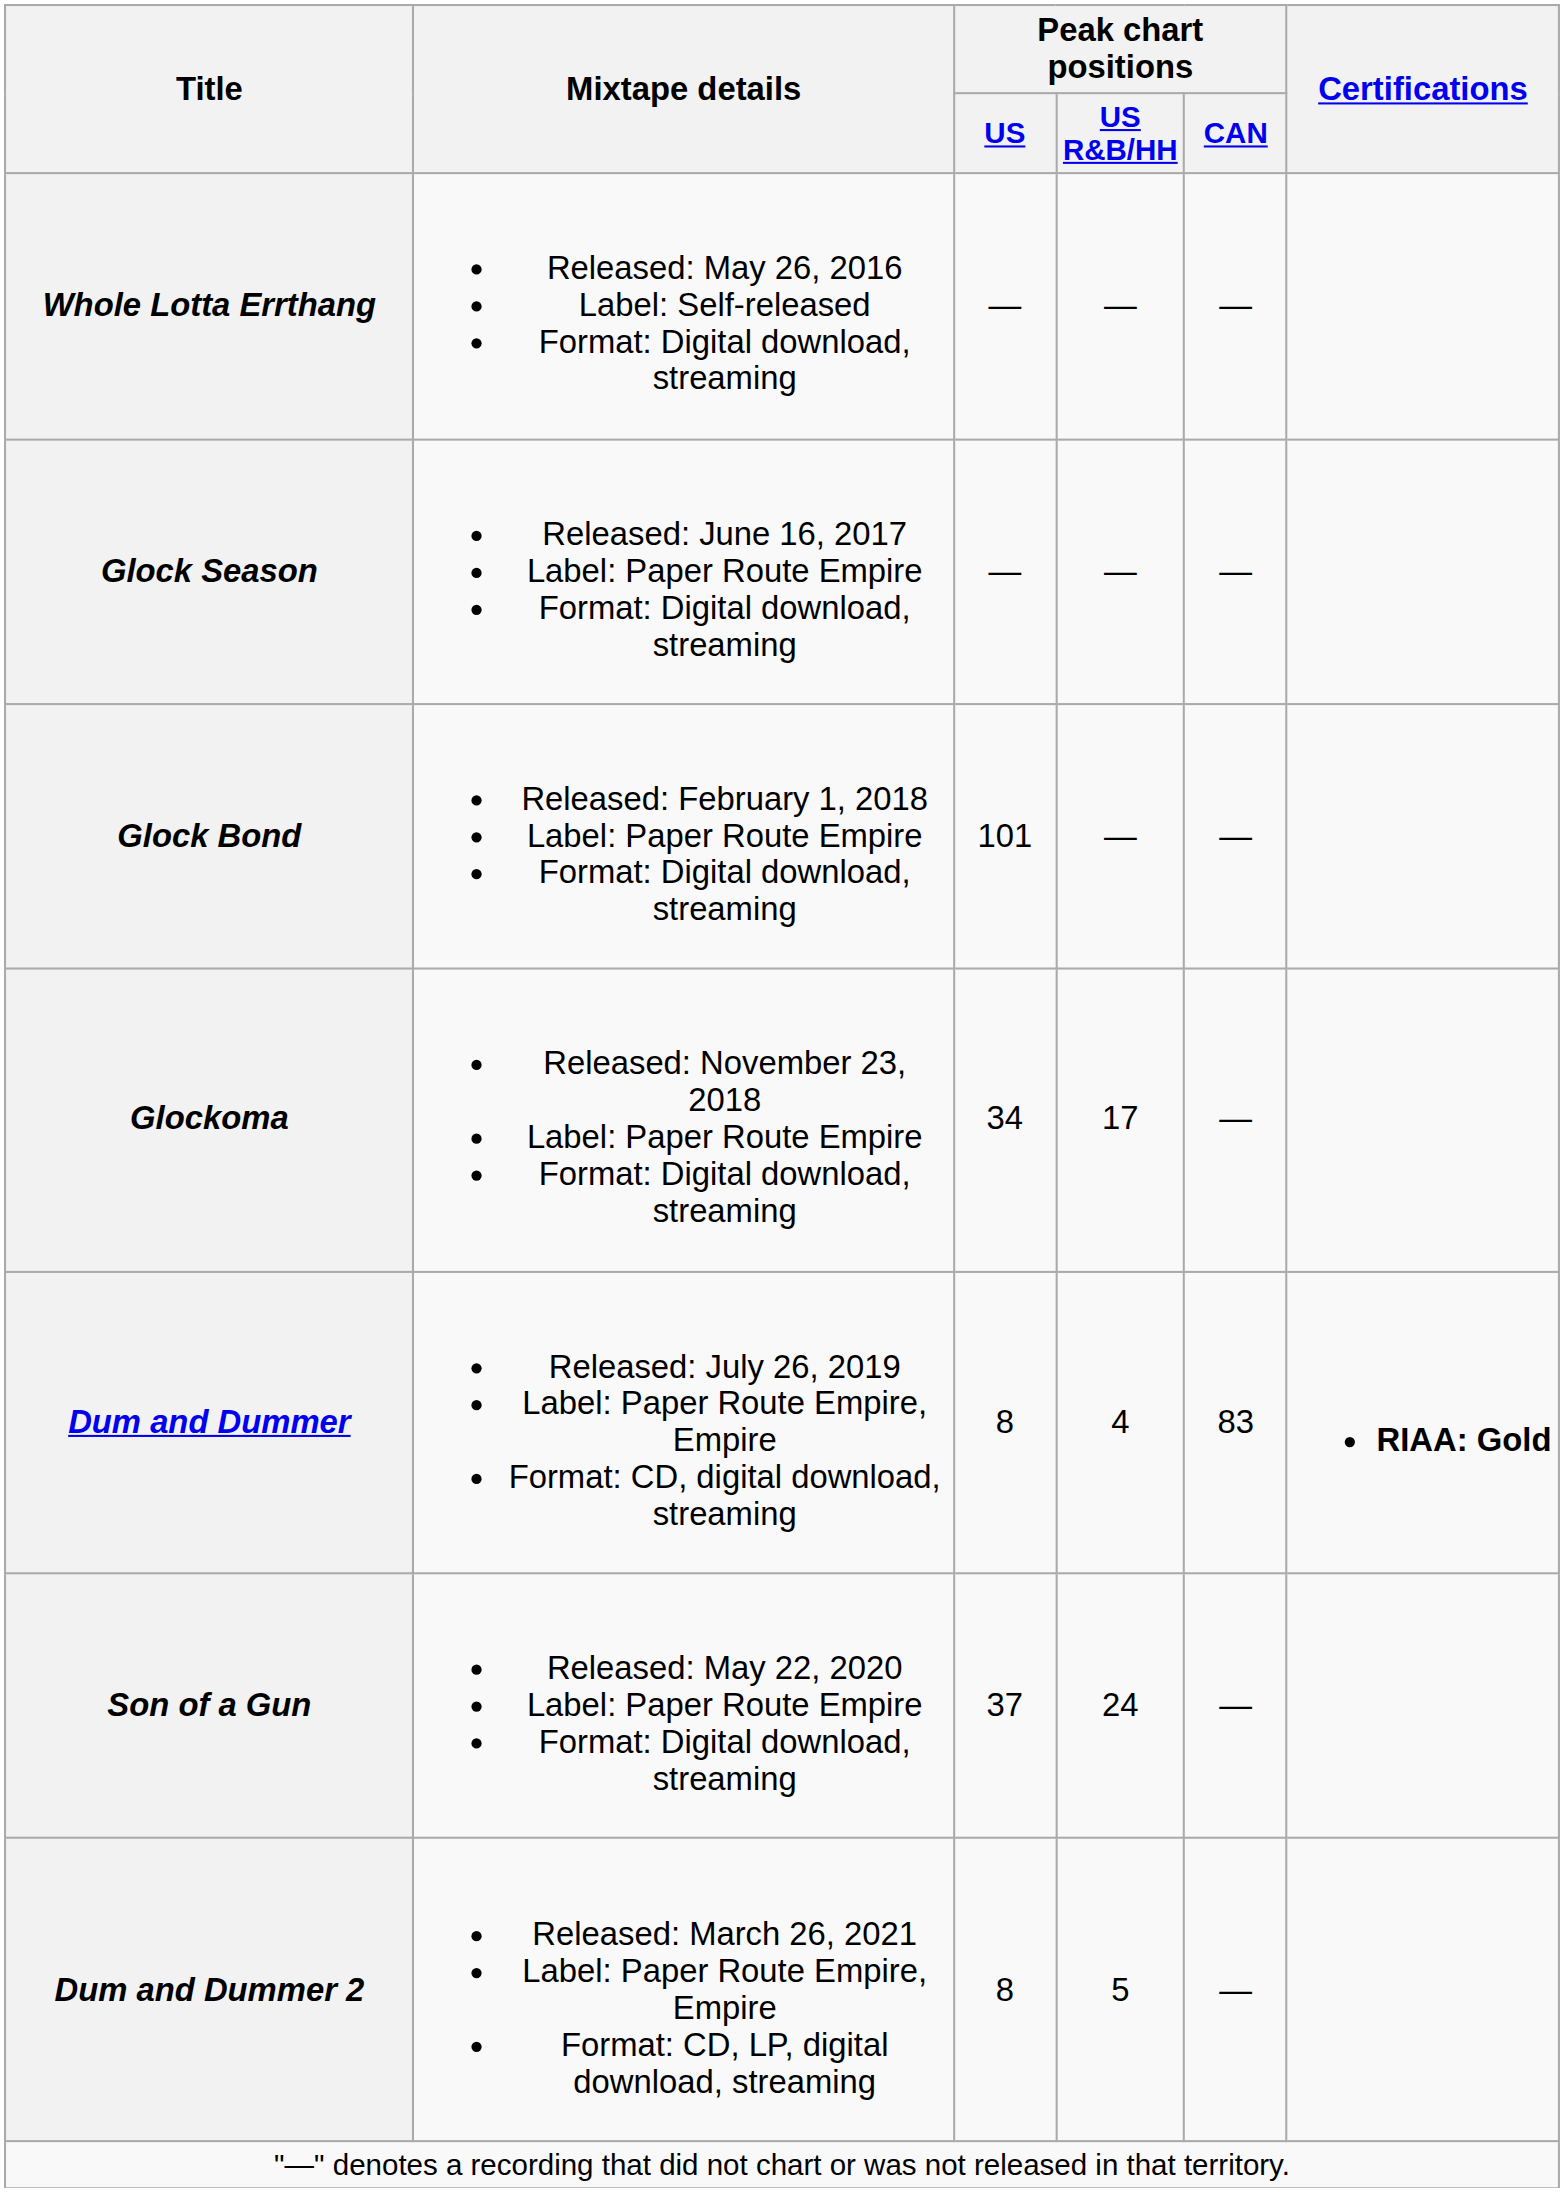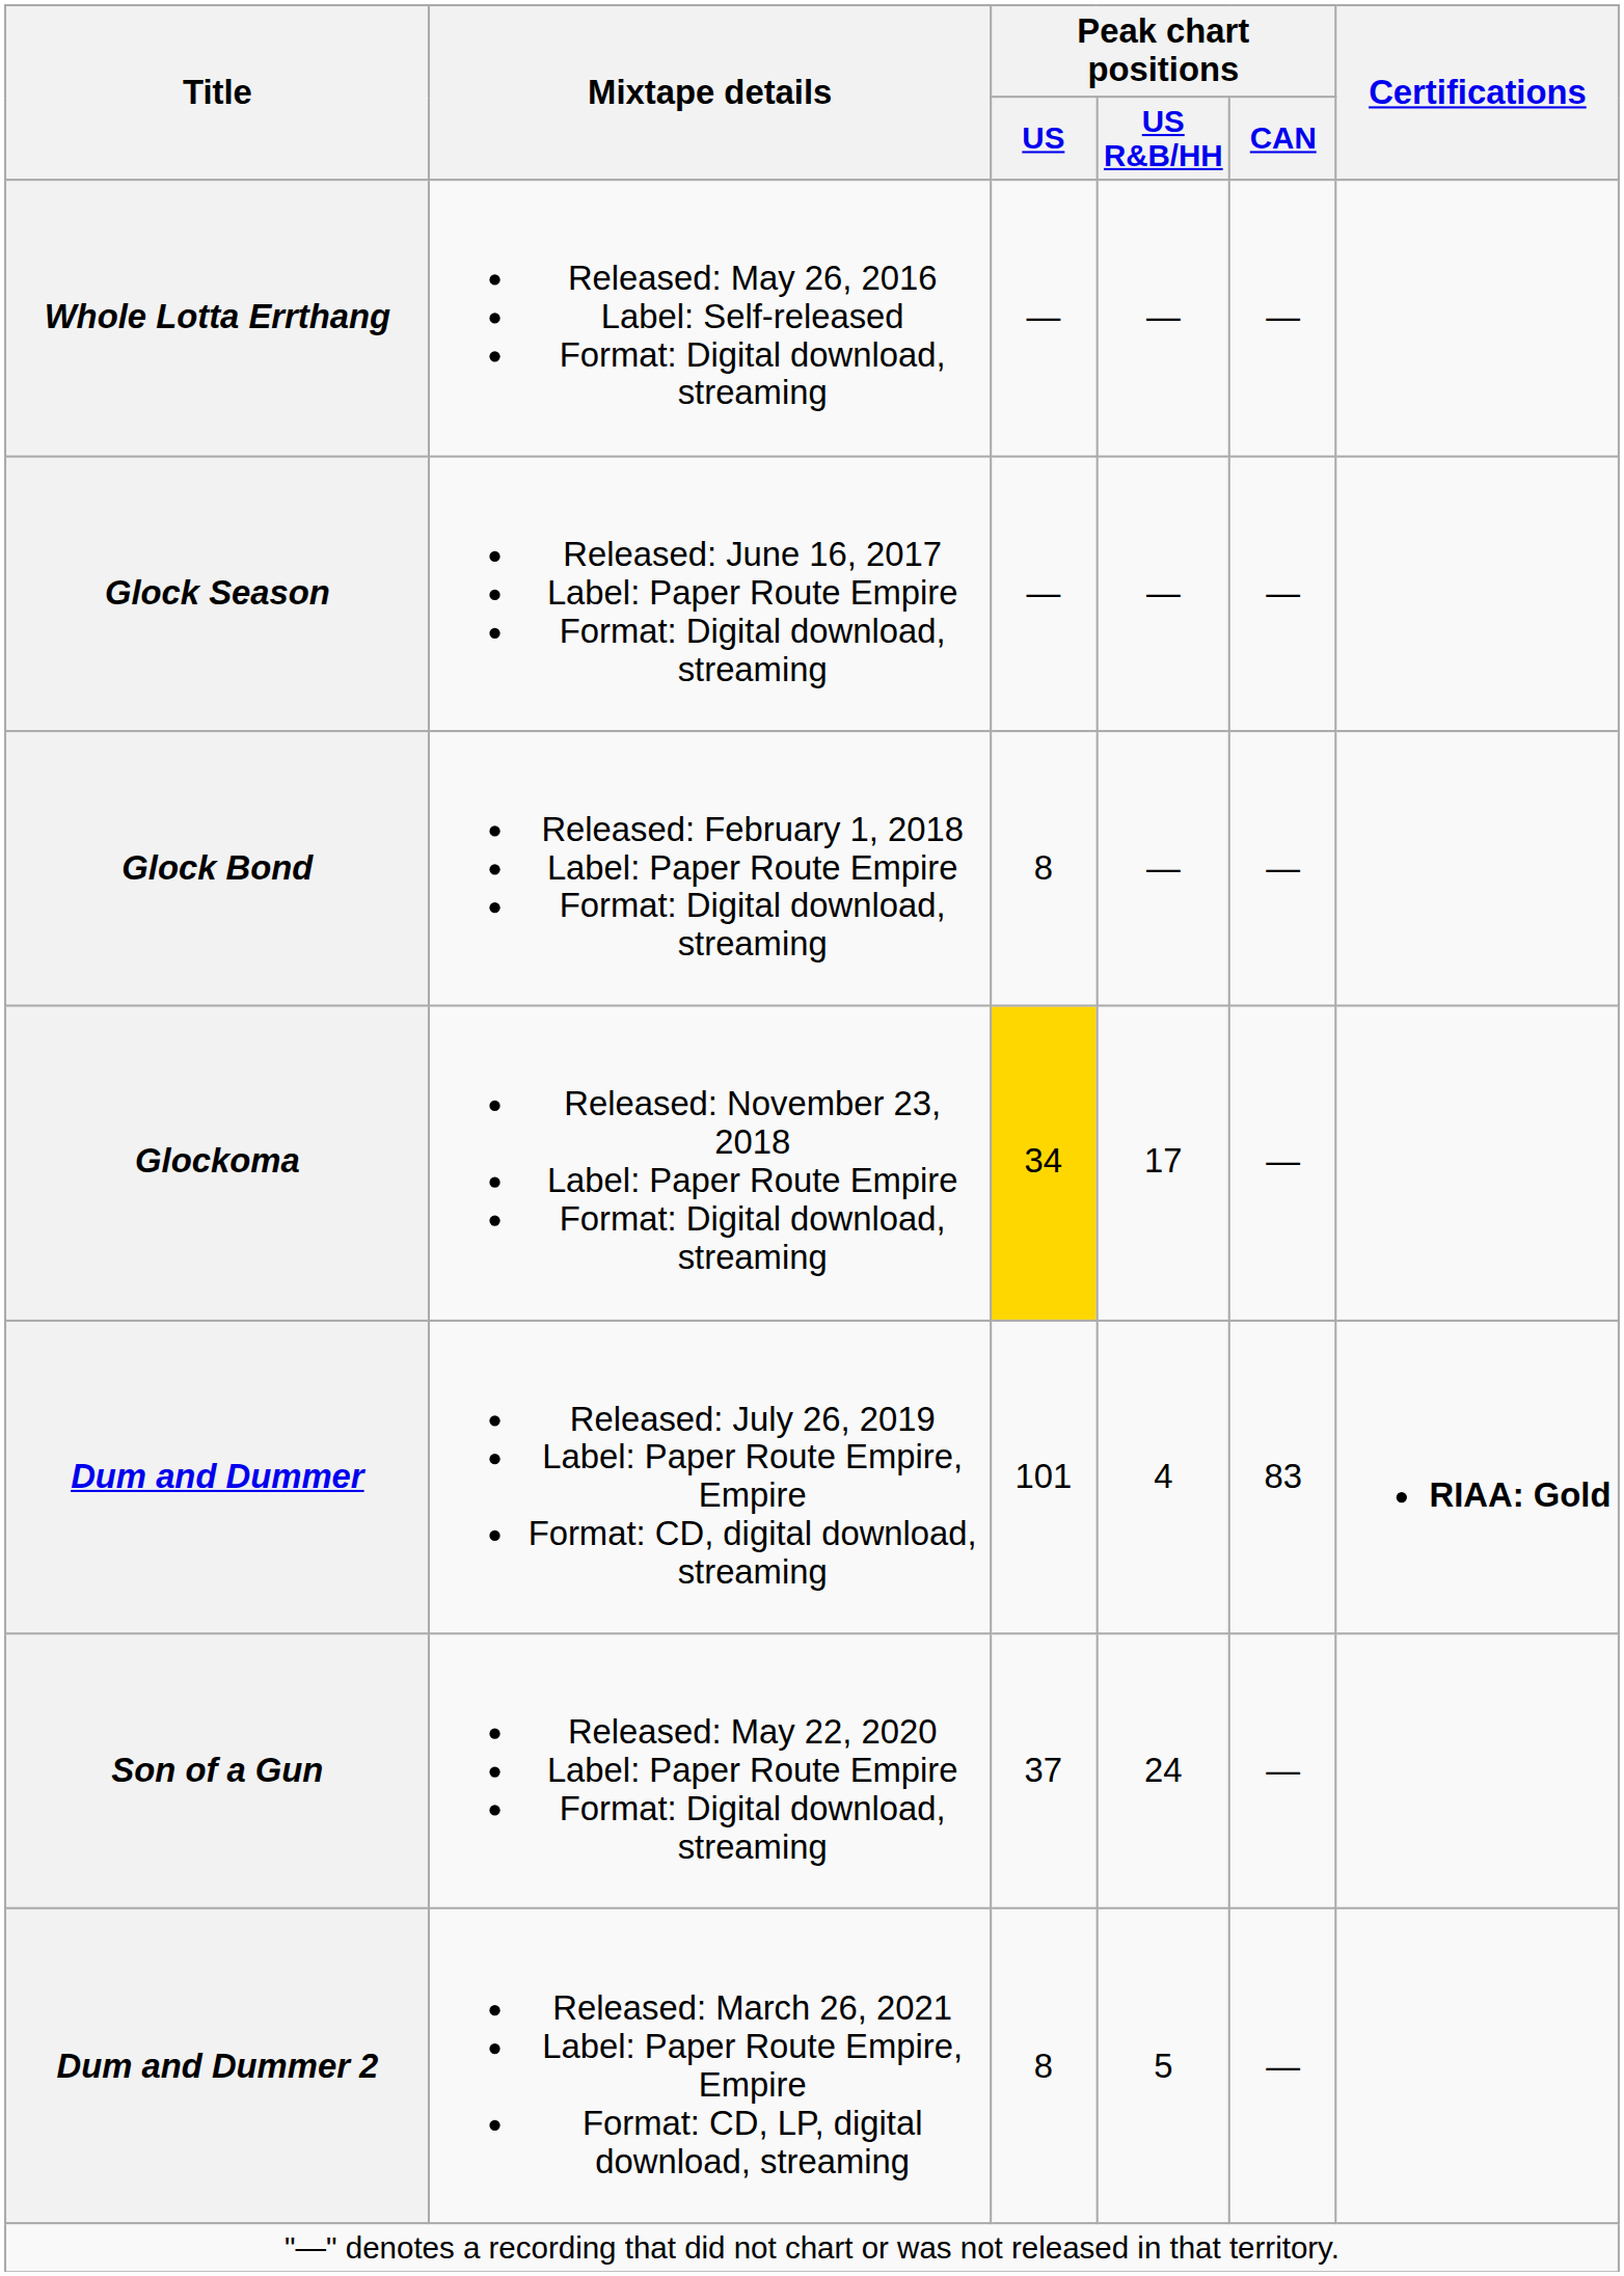Glock Bond | Peak chart positions / US: 101 -> 8
Glockoma | Peak chart positions / US: no background -> gold background
Dum and Dummer | Peak chart positions / US: 8 -> 101
